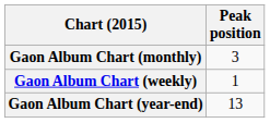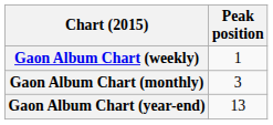rows swapped: Gaon Album Chart (weekly) <-> Gaon Album Chart (monthly)
